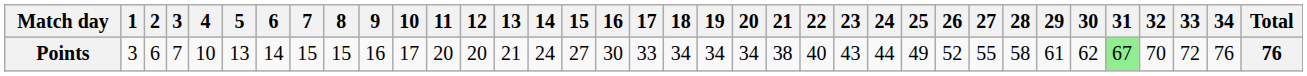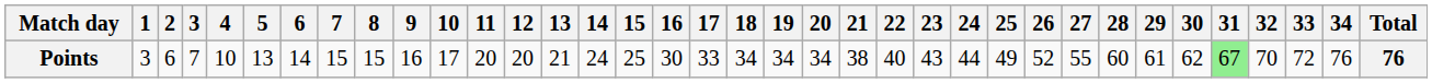Points | 15: 27 -> 25
Points | 28: 58 -> 60
